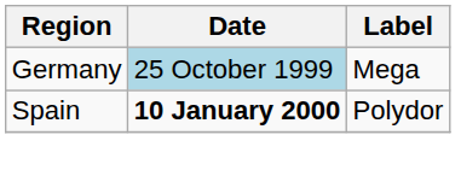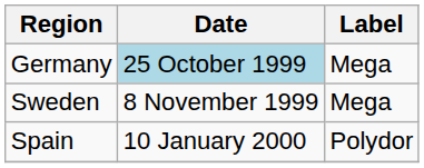+ row: Sweden | 8 November 1999 | Mega
Spain | Date: bold -> normal
